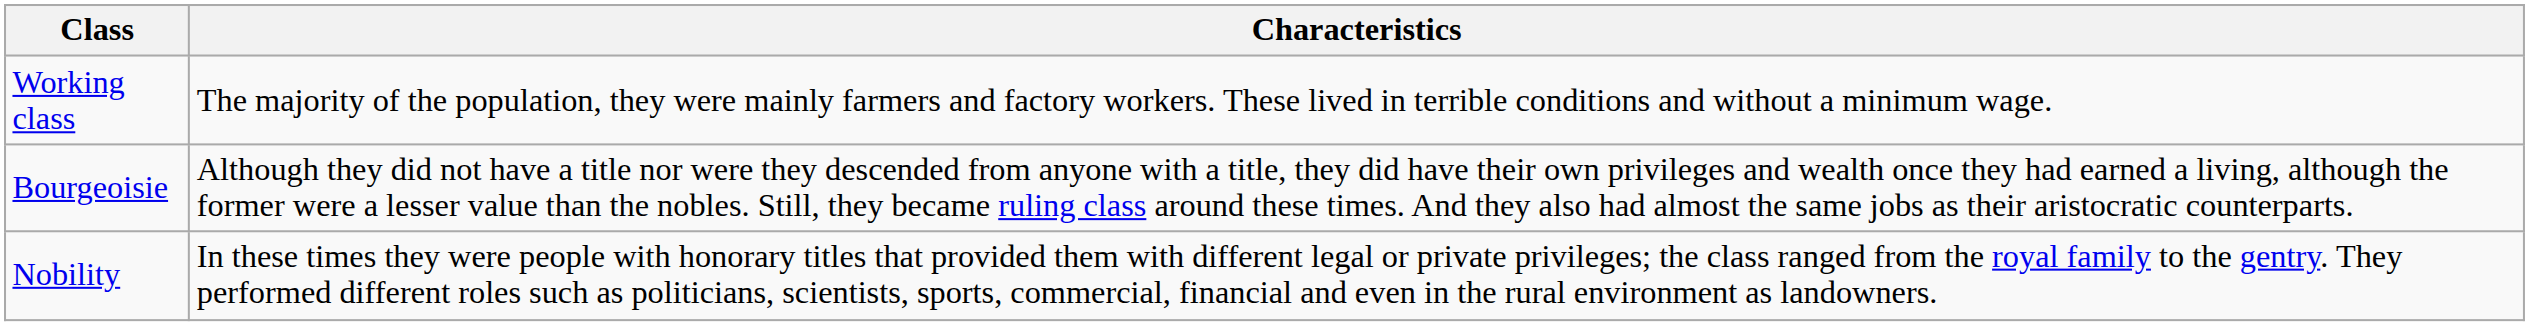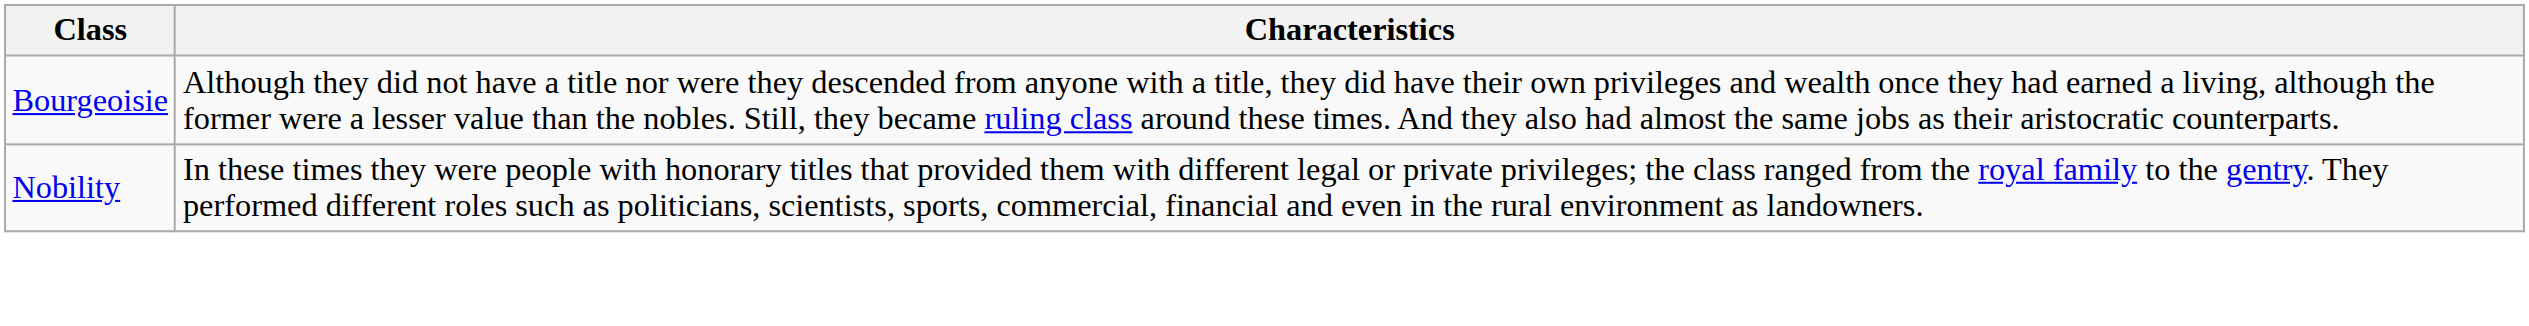- row: Working class | The majority of the population, they were mainly farmers and factory workers. These lived in terrible conditions and without a minimum wage.
